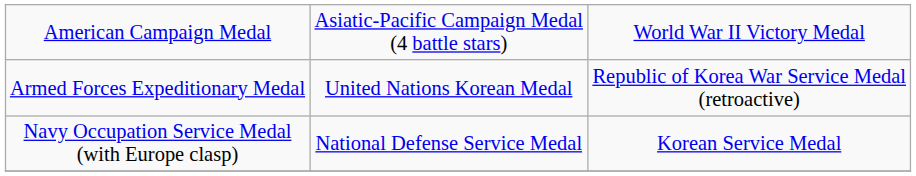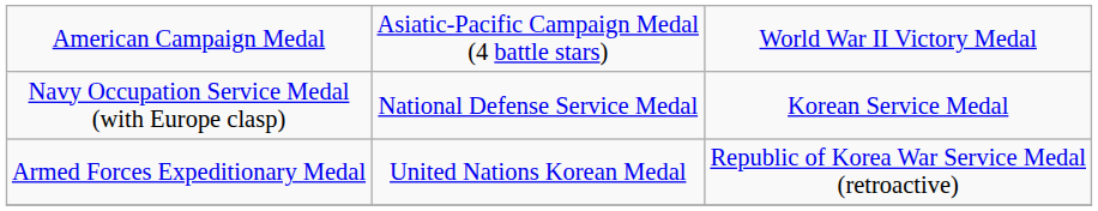rows swapped: Navy Occupation Service Medal (with Europe clasp) <-> Armed Forces Expeditionary Medal
